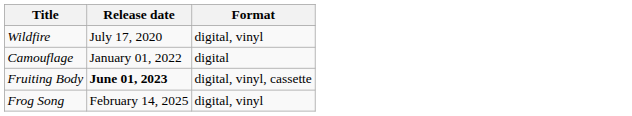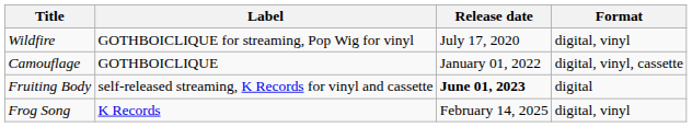+ column: Label | GOTHBOICLIQUE for streaming, Pop Wig for vinyl | GOTHBOICLIQUE | self-released streaming, K Records for vinyl and cassette | K Records
Camouflage | Format: digital -> digital, vinyl, cassette
Fruiting Body | Format: digital, vinyl, cassette -> digital
